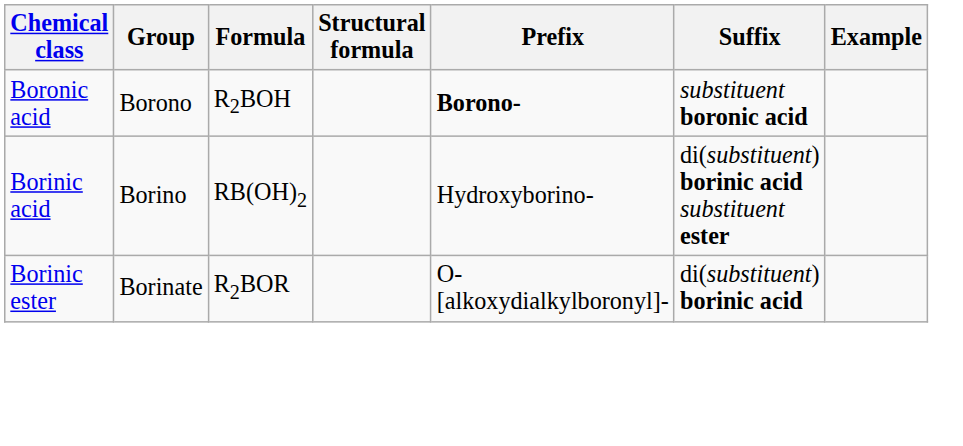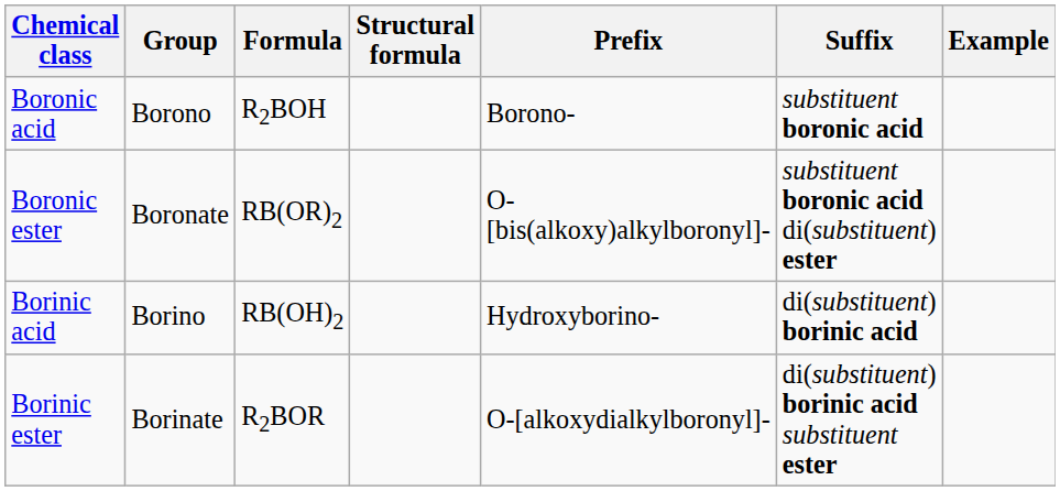Boronic acid | Prefix: bold -> normal
+ row: Boronic ester | Boronate | RB(OR)2 | O-[bis(alkoxy)alkylboronyl]- | substituent boronic acid di(substituent) ester
Borinic acid | Suffix: di(substituent) borinic acid substituent ester -> di(substituent) borinic acid
Borinic ester | Suffix: di(substituent) borinic acid -> di(substituent) borinic acid substituent ester
